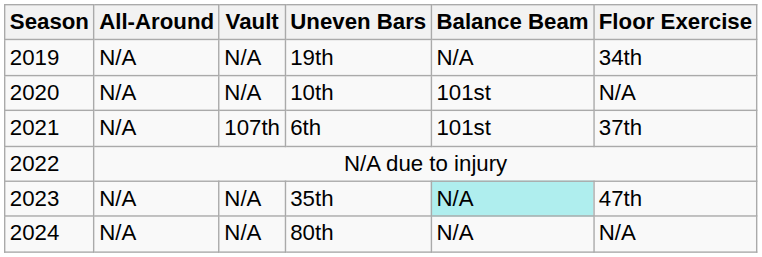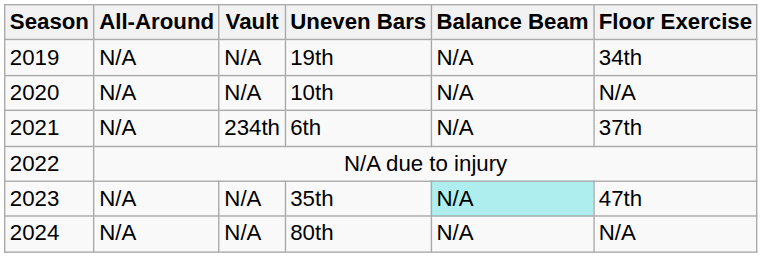10th | Balance Beam: 101st -> N/A
6th | Vault: 107th -> 234th
6th | Balance Beam: 101st -> N/A
